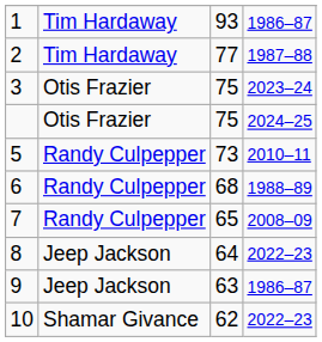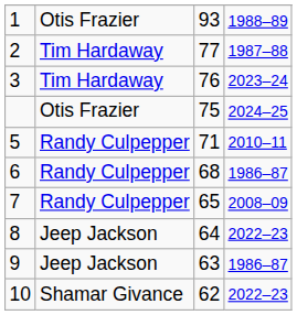1 | column 2: Tim Hardaway -> Otis Frazier
1 | column 4: 1986–87 -> 1988–89
3 | column 2: Otis Frazier -> Tim Hardaway
3 | column 3: 75 -> 76
5 | column 3: 73 -> 71
6 | column 4: 1988–89 -> 1986–87
